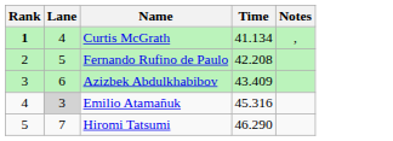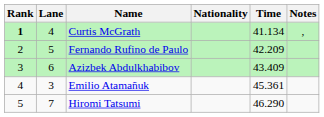+ column: Nationality
Fernando Rufino de Paulo | Time: 42.208 -> 42.209
Emilio Atamañuk | Lane: lightgrey background -> no background
Emilio Atamañuk | Time: 45.316 -> 45.361
